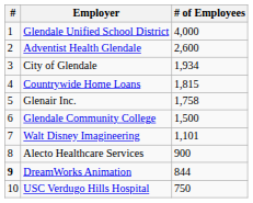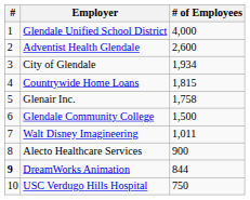Walt Disney Imagineering | # of Employees: 1,101 -> 1,011
